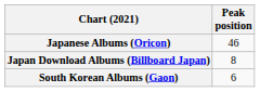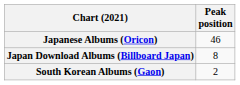South Korean Albums (Gaon) | Peak position: 6 -> 2
